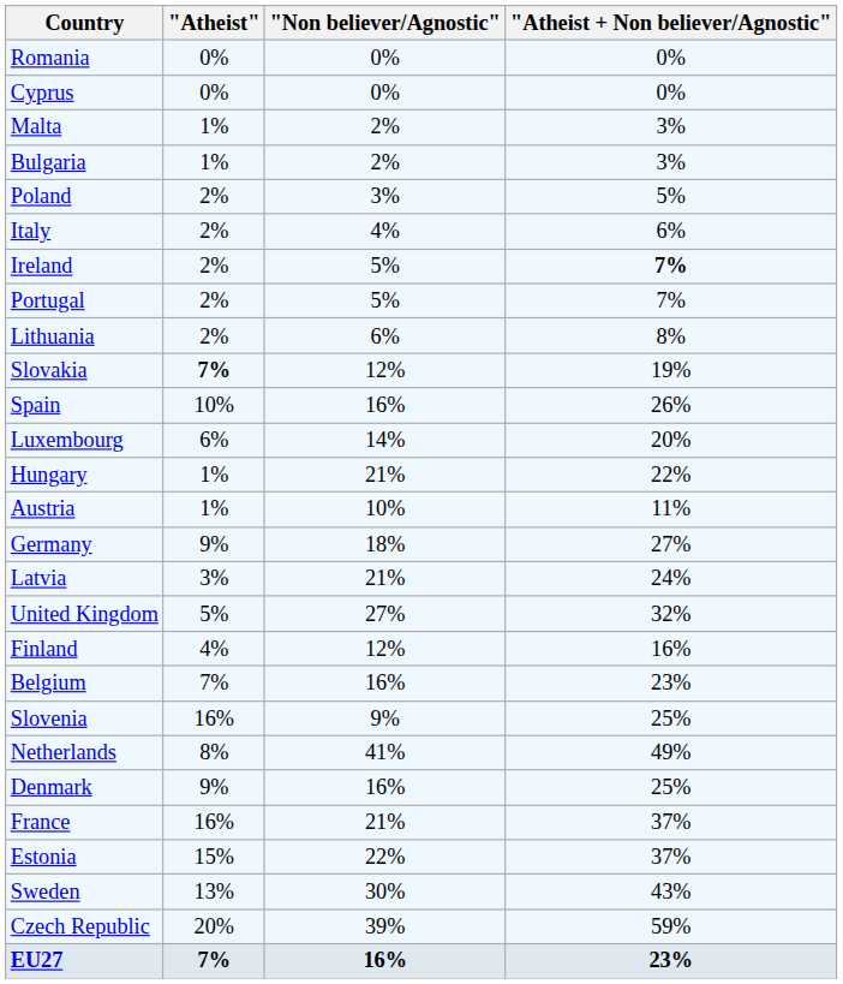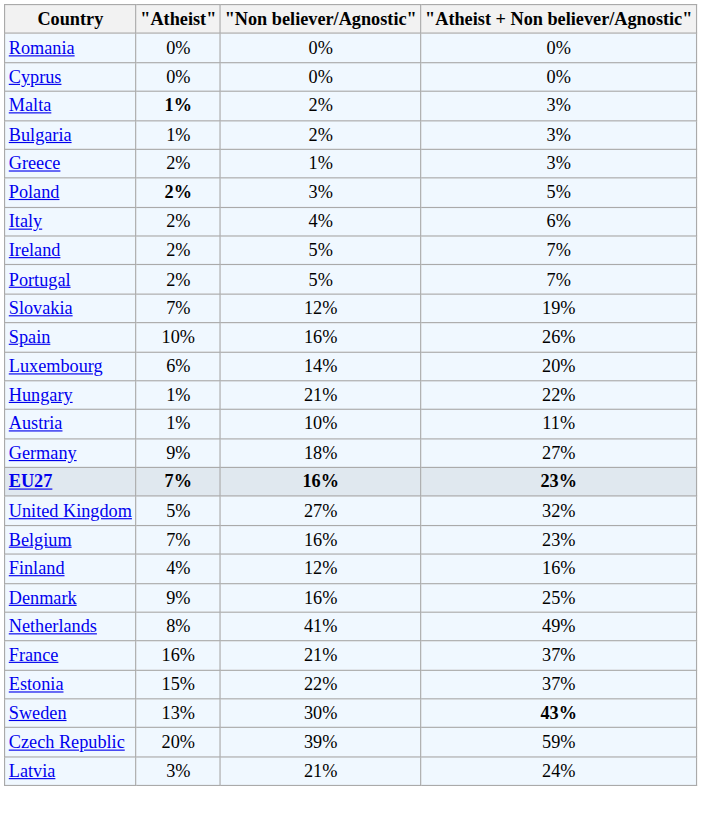Malta | "Atheist": normal -> bold
+ row: Greece | 2% | 1% | 3%
Poland | "Atheist": normal -> bold
Ireland | "Atheist + Non believer/Agnostic": bold -> normal
- row: Lithuania | 2% | 6% | 8%
Slovakia | "Atheist": bold -> normal
rows swapped: Latvia <-> EU27
rows swapped: Belgium <-> Finland
- row: Slovenia | 16% | 9% | 25%
rows swapped: Denmark <-> Netherlands
Sweden | "Atheist + Non believer/Agnostic": normal -> bold
